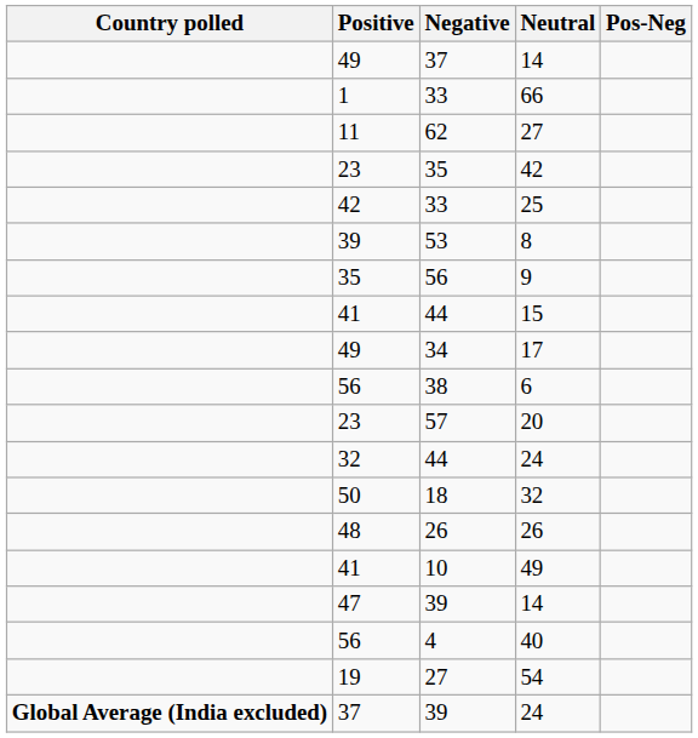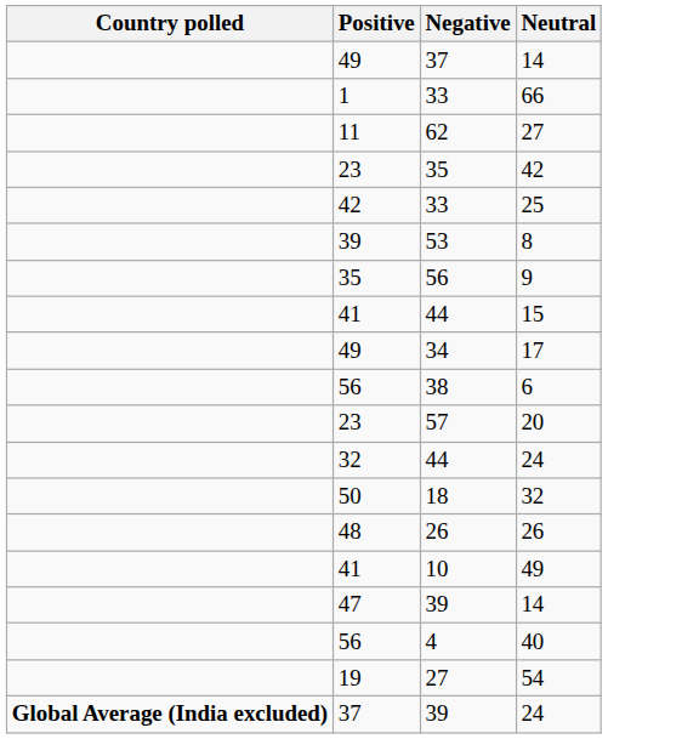- column: Pos-Neg
